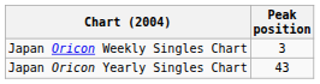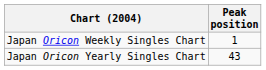Japan Oricon Weekly Singles Chart | Peak position: 3 -> 1
